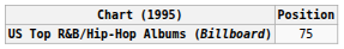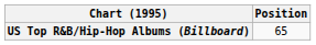US Top R&B/Hip-Hop Albums (Billboard) | Position: 75 -> 65
